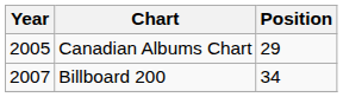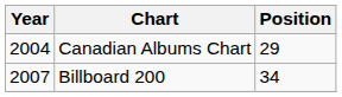Canadian Albums Chart | Year: 2005 -> 2004
